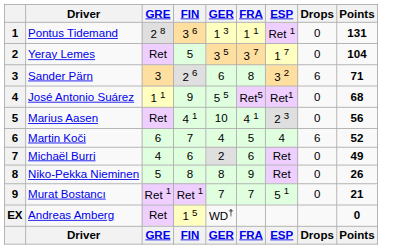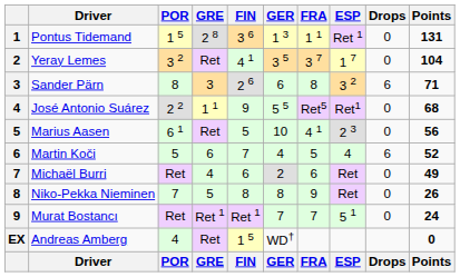+ column: POR | 1 5 | 3 2 | 8 | 2 2 | 6 1 | 5 | Ret | 7 | Ret | 4 | POR
Yeray Lemes | FIN: 5 -> 4 1
Marius Aasen | FIN: 4 1 -> 5
Murat Bostancı | Points: 21 -> 24
